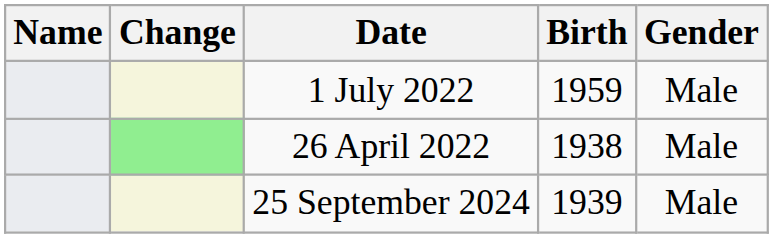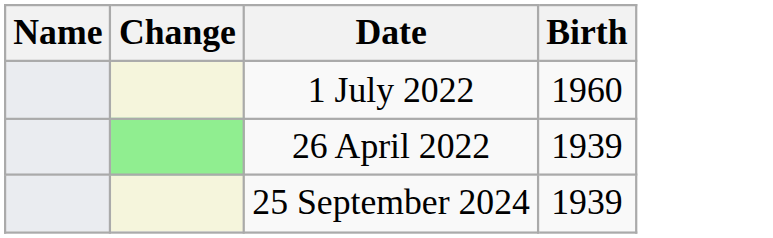- column: Gender | Male | Male | Male
1 July 2022 | Birth: 1959 -> 1960
26 April 2022 | Birth: 1938 -> 1939
